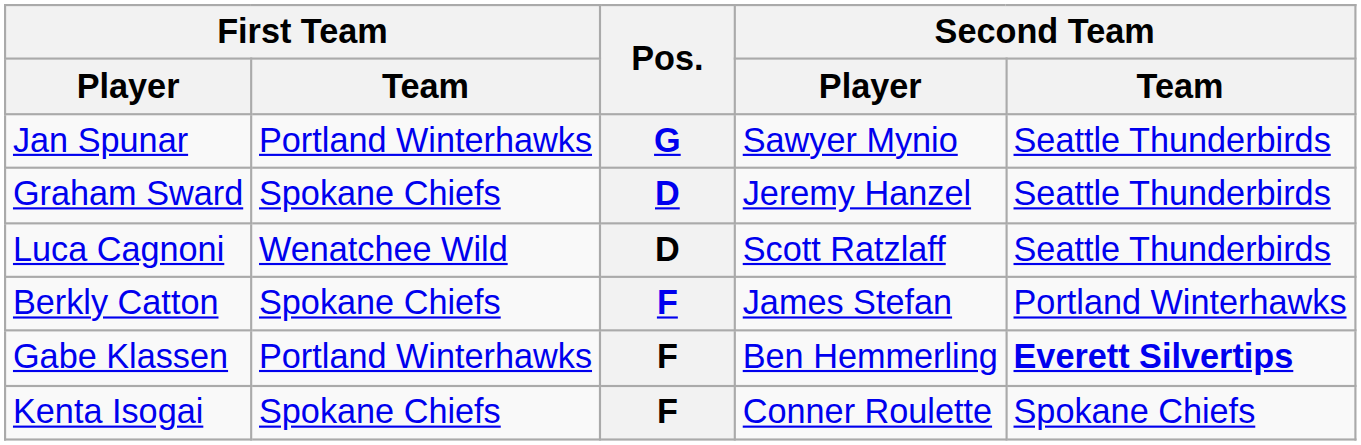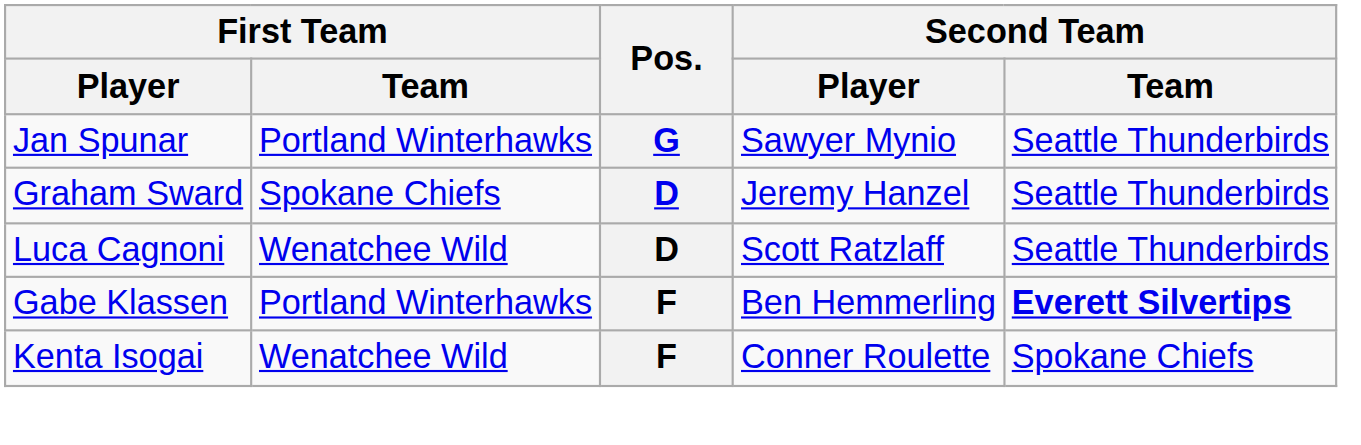- row: Berkly Catton | Spokane Chiefs | F | James Stefan | Portland Winterhawks
Kenta Isogai | First Team / Team: Spokane Chiefs -> Wenatchee Wild
